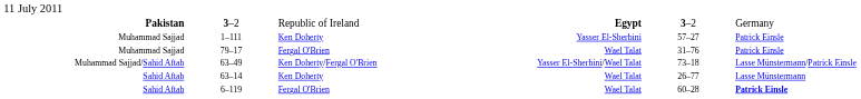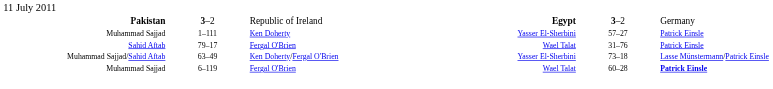79–17 | column 1: Muhammad Sajjad -> Sahid Aftab
63–49 | column 4: Yasser El-Sherbini/Wael Talat -> Yasser El-Sherbini
- row: Sahid Aftab | 63–14 | Ken Doherty | Wael Talat | 26–77 | Lasse Münstermann
6–119 | column 1: Sahid Aftab -> Muhammad Sajjad
